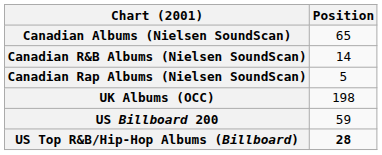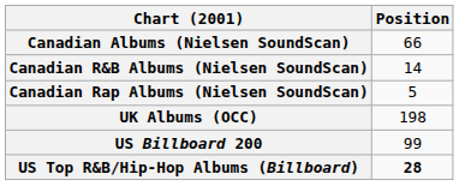Canadian Albums (Nielsen SoundScan) | Position: 65 -> 66
US Billboard 200 | Position: 59 -> 99
